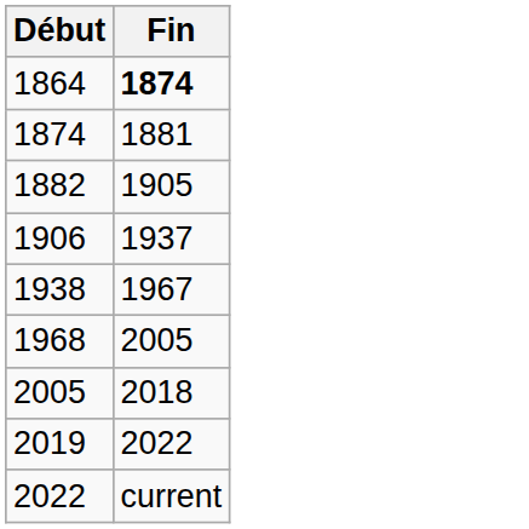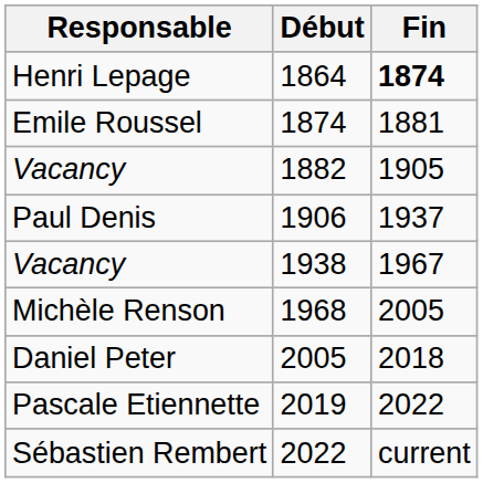+ column: Responsable | Henri Lepage | Emile Roussel | Vacancy | Paul Denis | Vacancy | Michèle Renson | Daniel Peter | Pascale Etiennette | Sébastien Rembert
